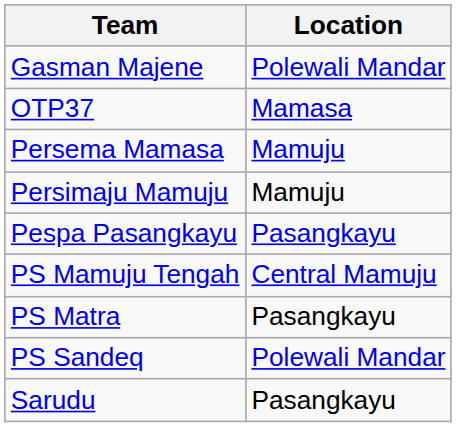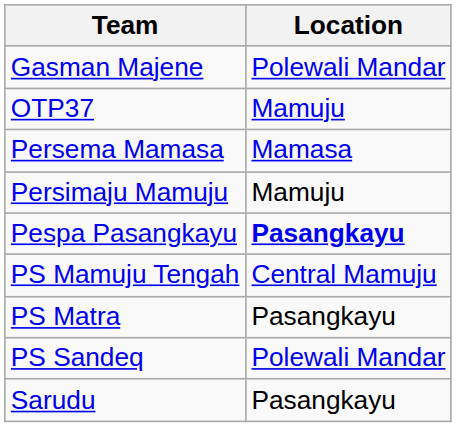OTP37 | Location: Mamasa -> Mamuju
Persema Mamasa | Location: Mamuju -> Mamasa
Pespa Pasangkayu | Location: normal -> bold
